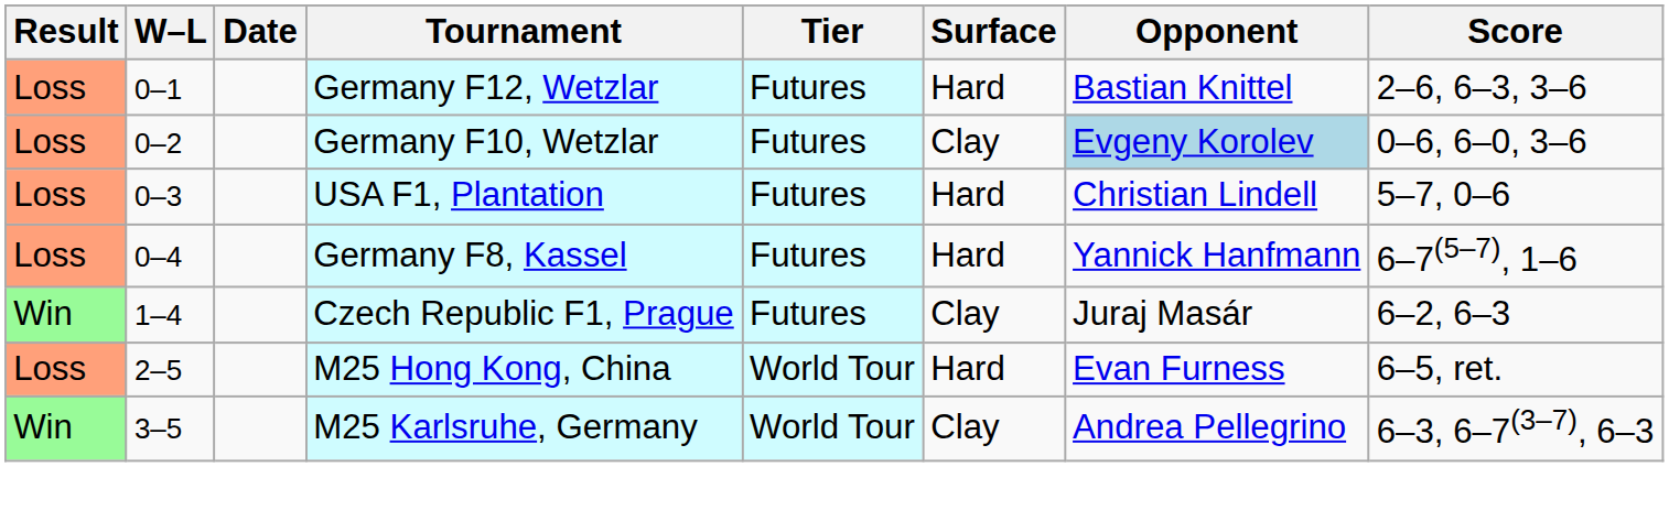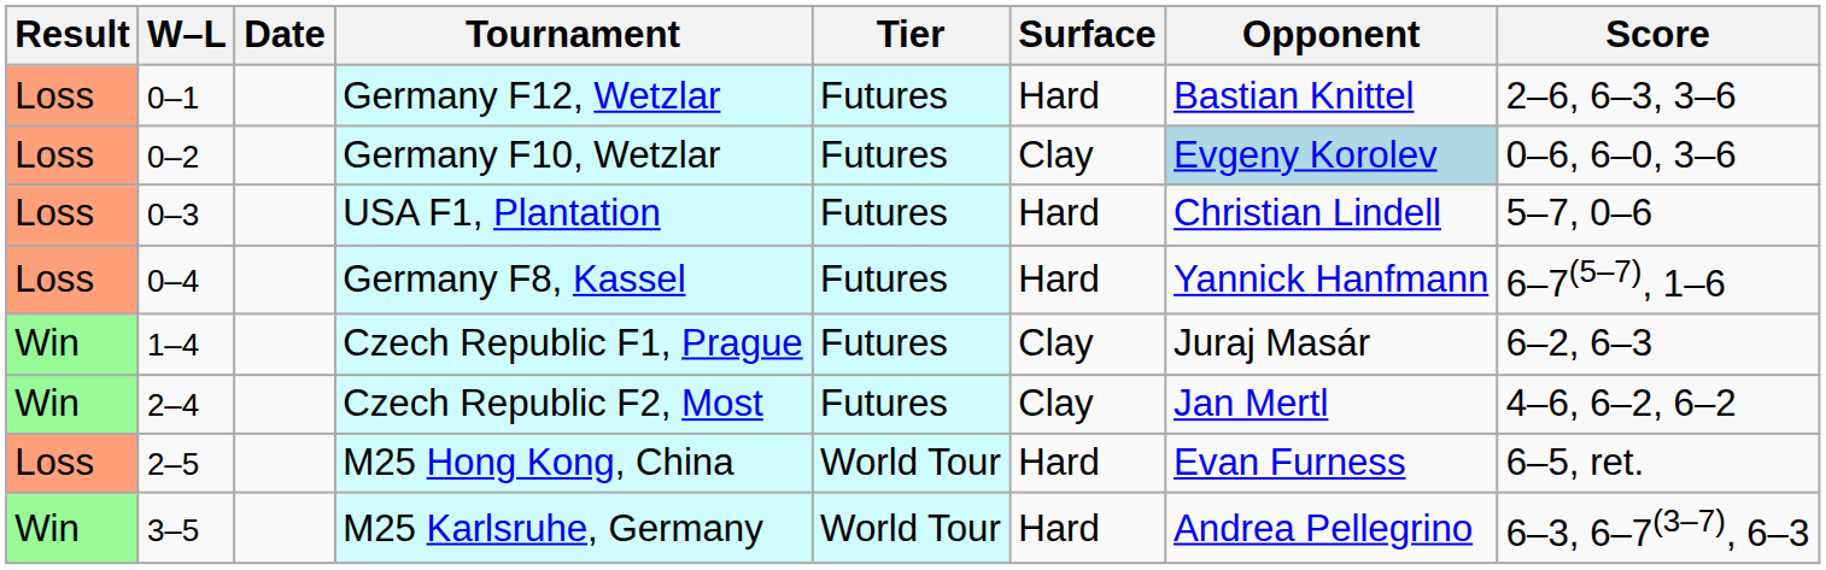+ row: Win | 2–4 | Czech Republic F2, Most | Futures | Clay | Jan Mertl | 4–6, 6–2, 6–2
M25 Karlsruhe, Germany | Surface: Clay -> Hard
